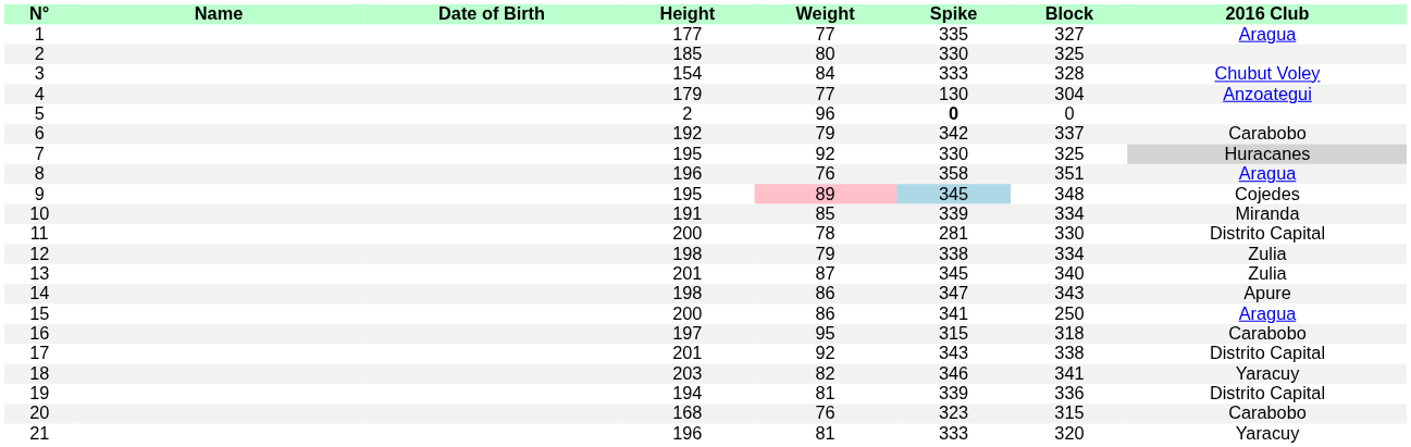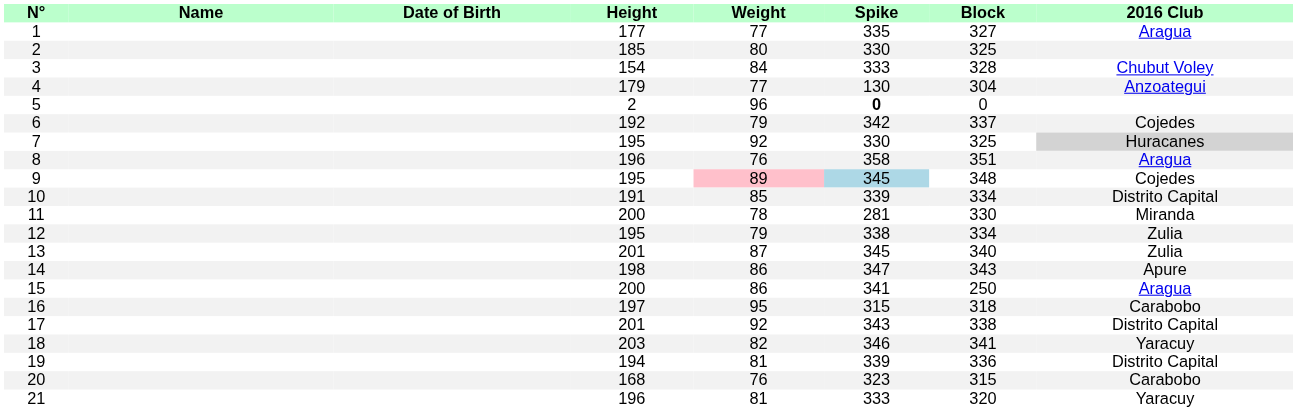6 | 2016 Club: Carabobo -> Cojedes
10 | 2016 Club: Miranda -> Distrito Capital
11 | 2016 Club: Distrito Capital -> Miranda
12 | Height: 198 -> 195
